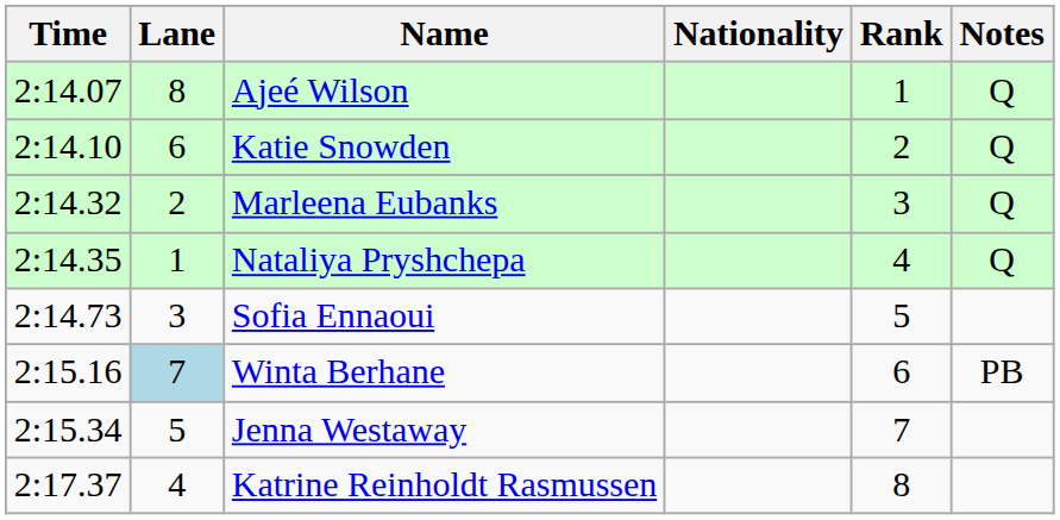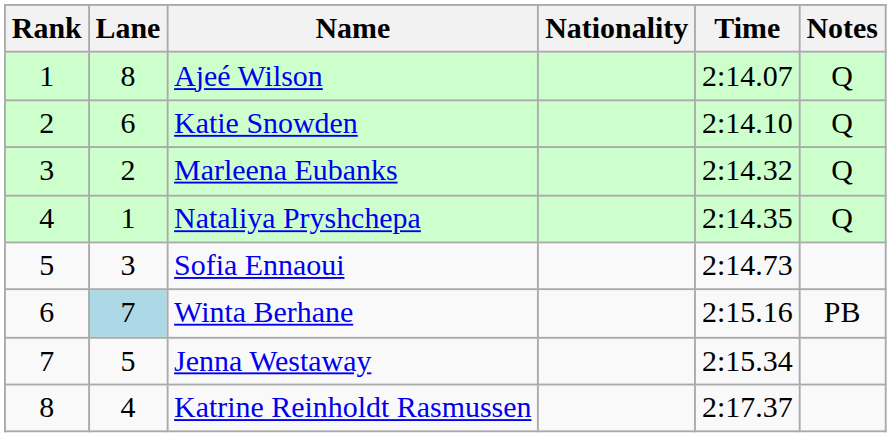columns swapped: Rank <-> Time
